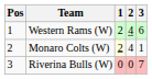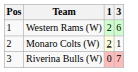- column: 2 | 4 | 4 | 0
